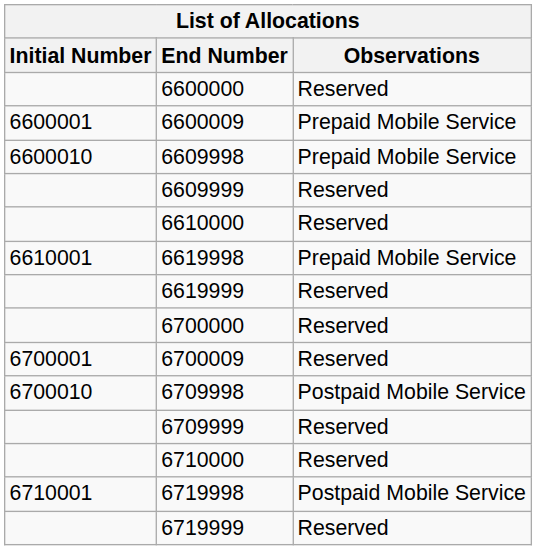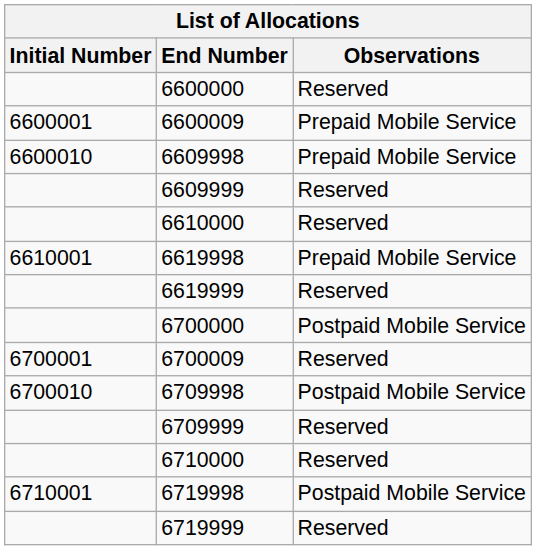6700000 | Observations: Reserved -> Postpaid Mobile Service
